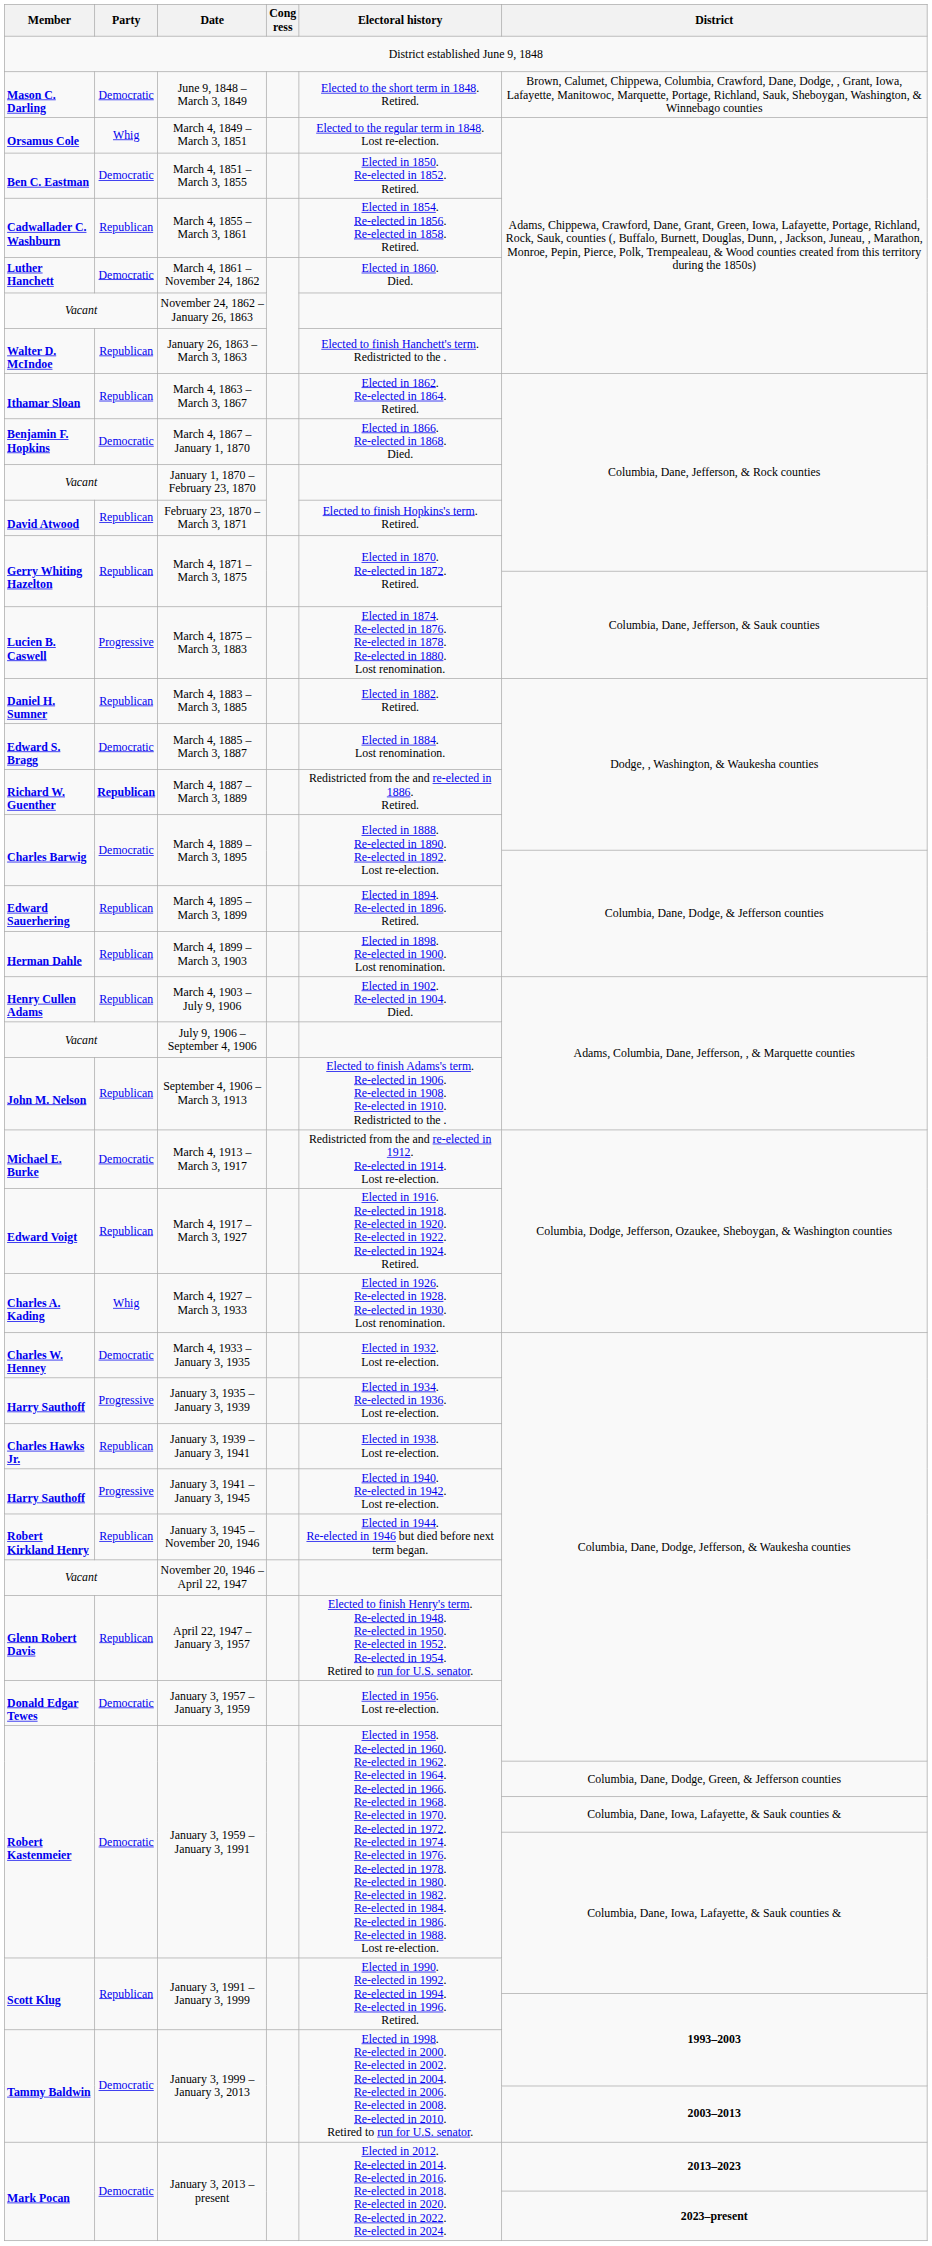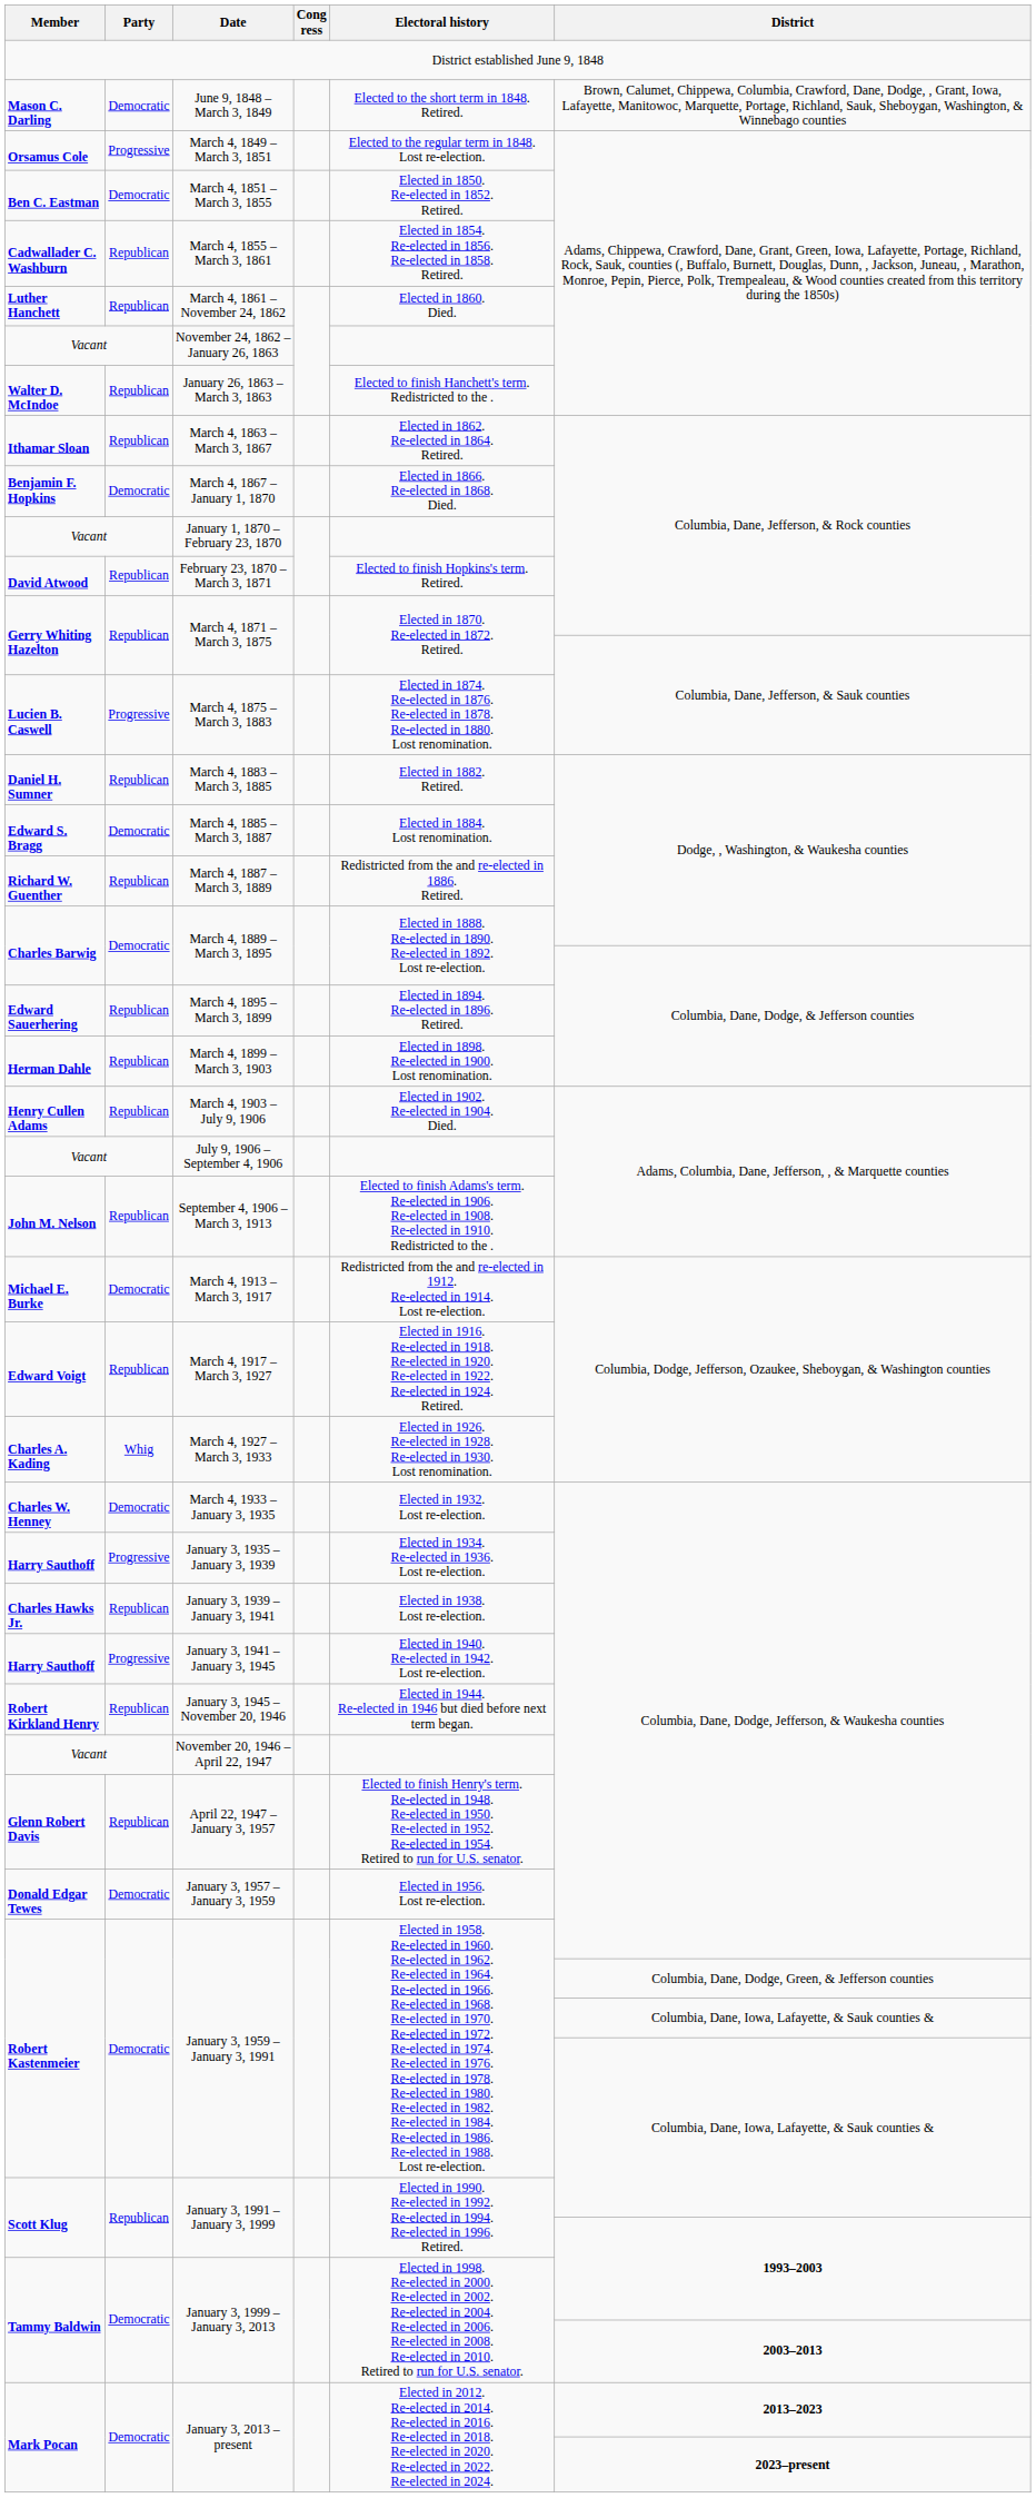March 4, 1849 – March 3, 1851 | Party: Whig -> Progressive
March 4, 1861 – November 24, 1862 | Party: Democratic -> Republican
March 4, 1887 – March 3, 1889 | Party: bold -> normal
